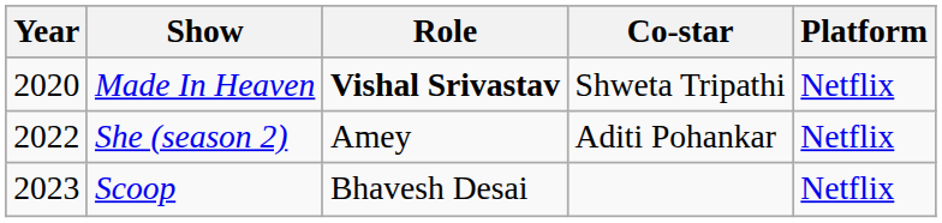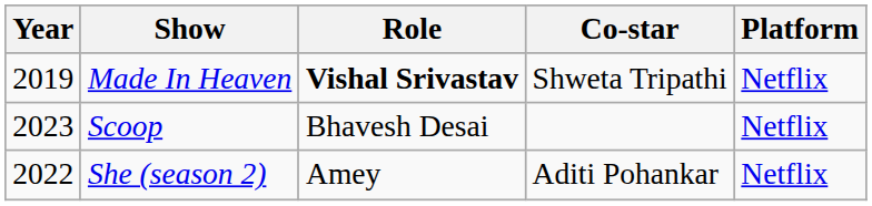Made In Heaven | Year: 2020 -> 2019
rows swapped: She (season 2) <-> Scoop
